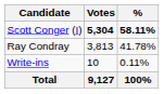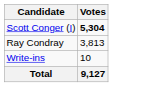- column: % | 58.11% | 41.78% | 0.11% | 100%
